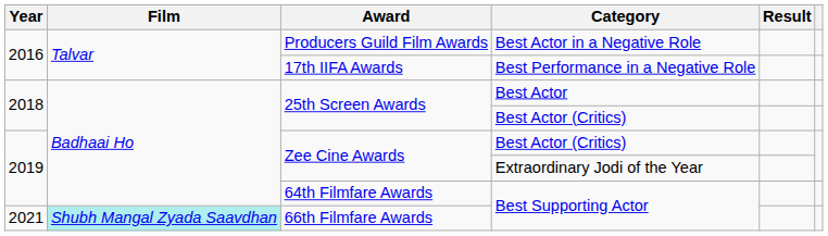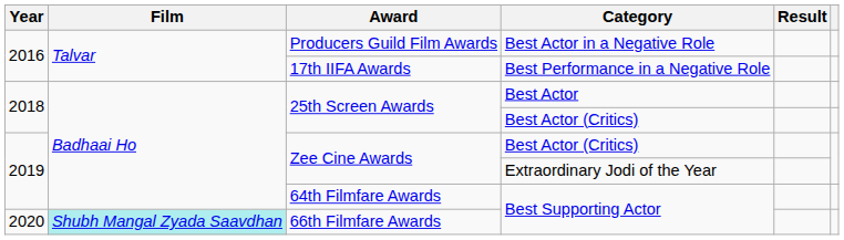66th Filmfare Awards | Year: 2021 -> 2020
